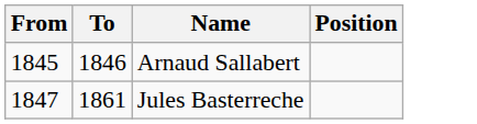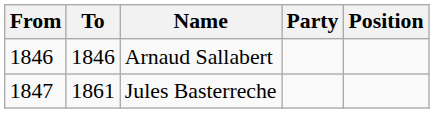+ column: Party
Arnaud Sallabert | From: 1845 -> 1846
